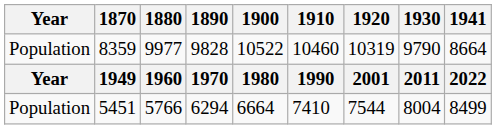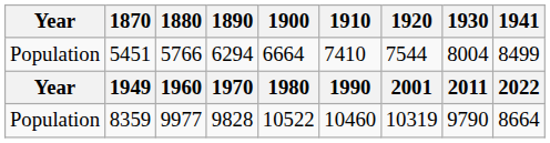rows swapped: 5451 <-> 8359
